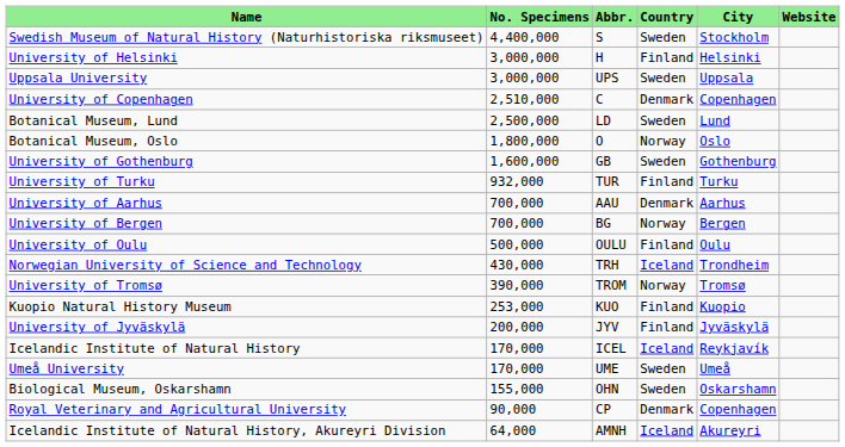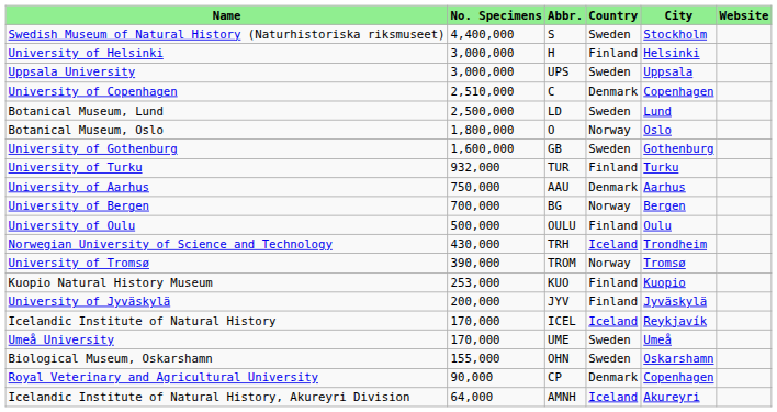University of Aarhus | No. Specimens: 700,000 -> 750,000
